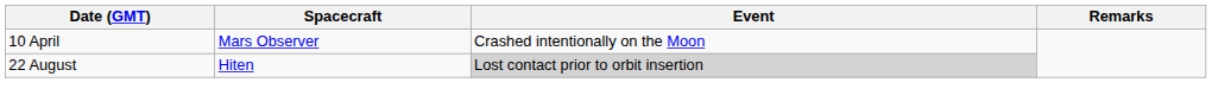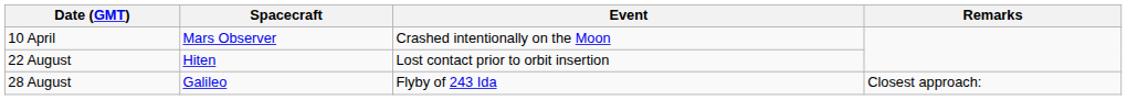22 August | Event: lightgrey background -> no background
+ row: 28 August | Galileo | Flyby of 243 Ida | Closest approach:
